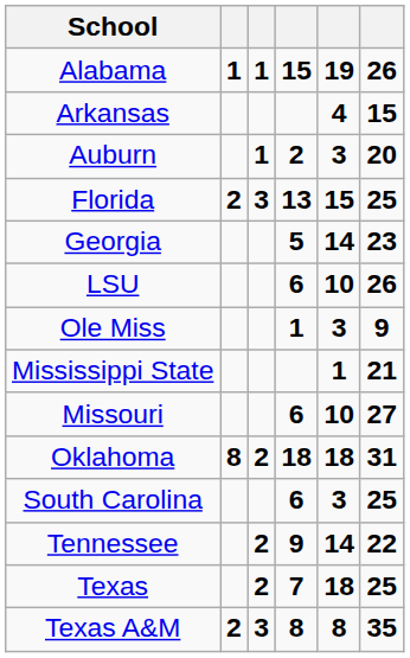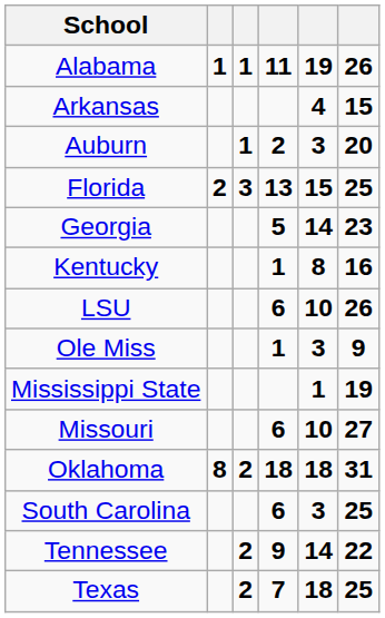Alabama | column 4: 15 -> 11
+ row: Kentucky | 1 | 8 | 16
Mississippi State | column 6: 21 -> 19
- row: Texas A&M | 2 | 3 | 8 | 8 | 35
